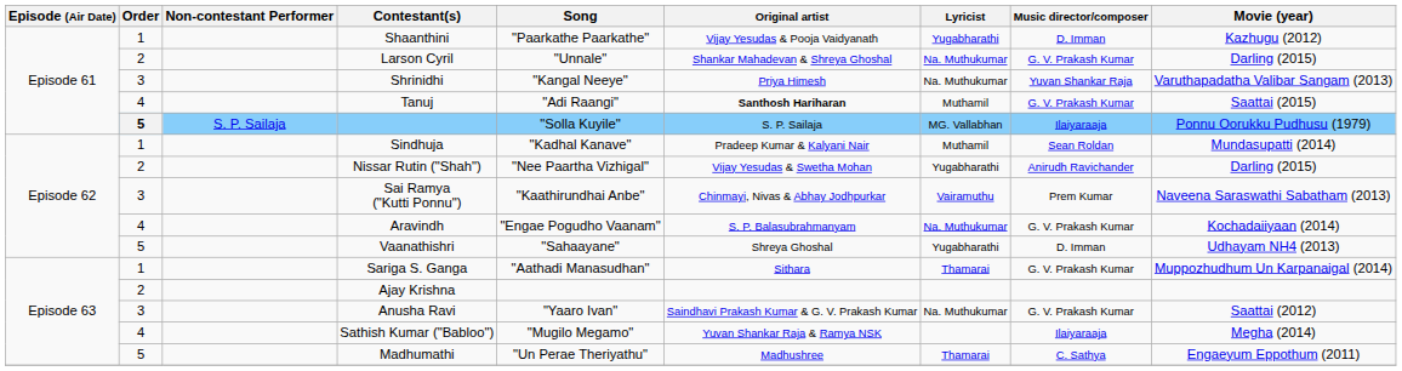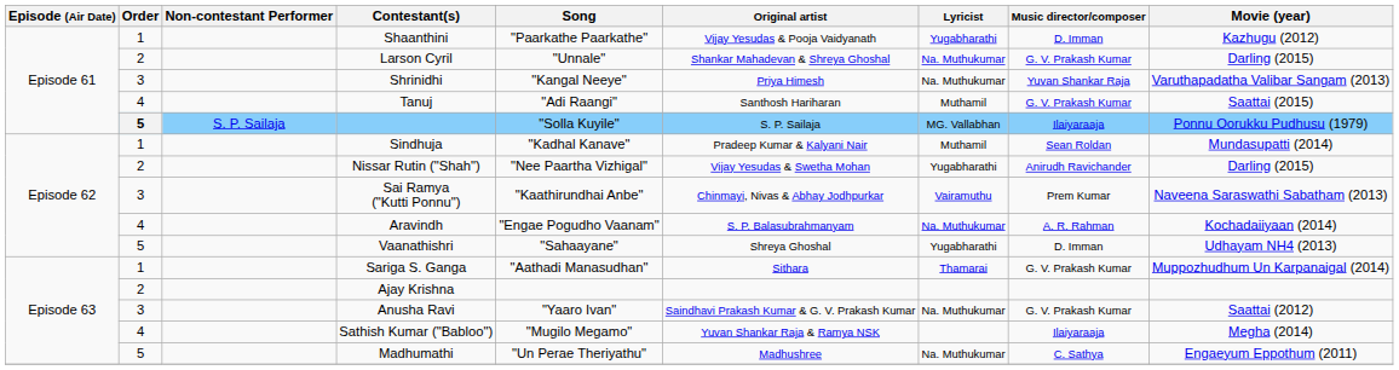Tanuj | Original artist: bold -> normal
Aravindh | Music director/composer: G. V. Prakash Kumar -> A. R. Rahman
Madhumathi | Lyricist: Thamarai -> Na. Muthukumar
